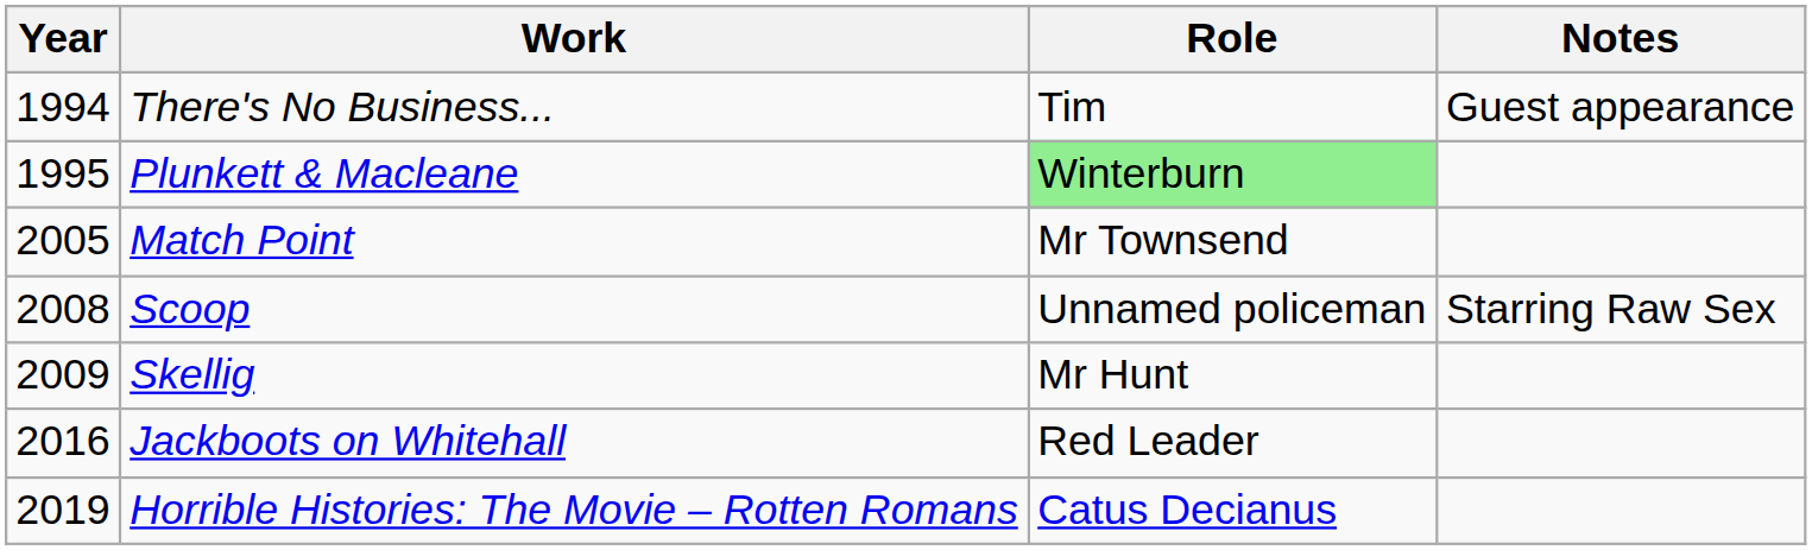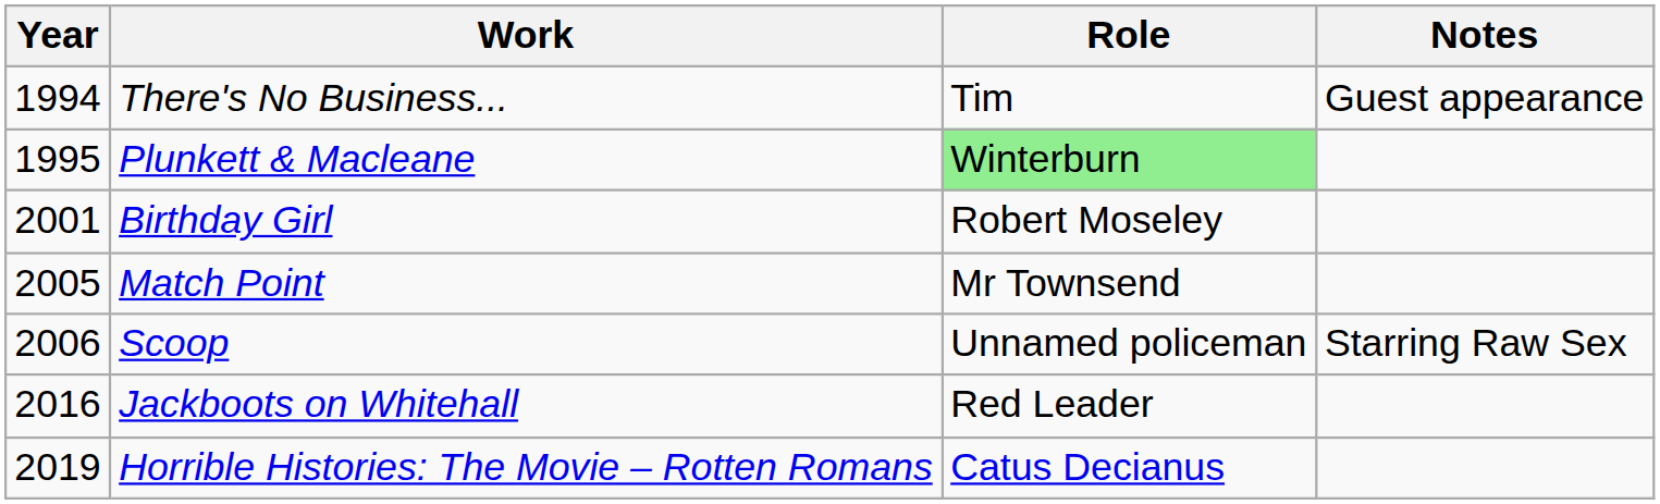+ row: 2001 | Birthday Girl | Robert Moseley
Scoop | Year: 2008 -> 2006
- row: 2009 | Skellig | Mr Hunt
